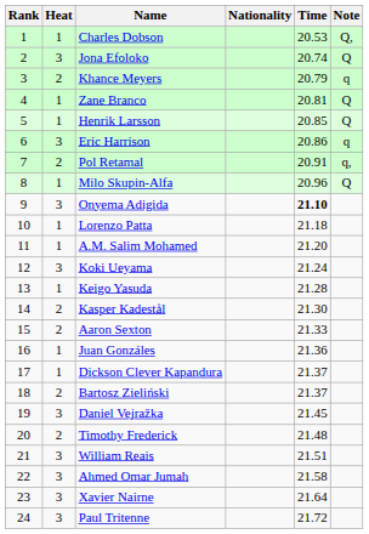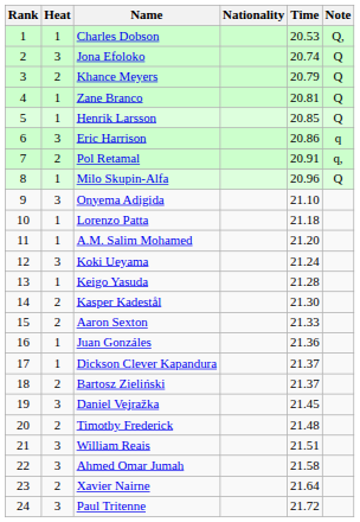Khance Meyers | Note: q -> Q
Onyema Adigida | Time: bold -> normal
Xavier Nairne | Heat: 3 -> 2
